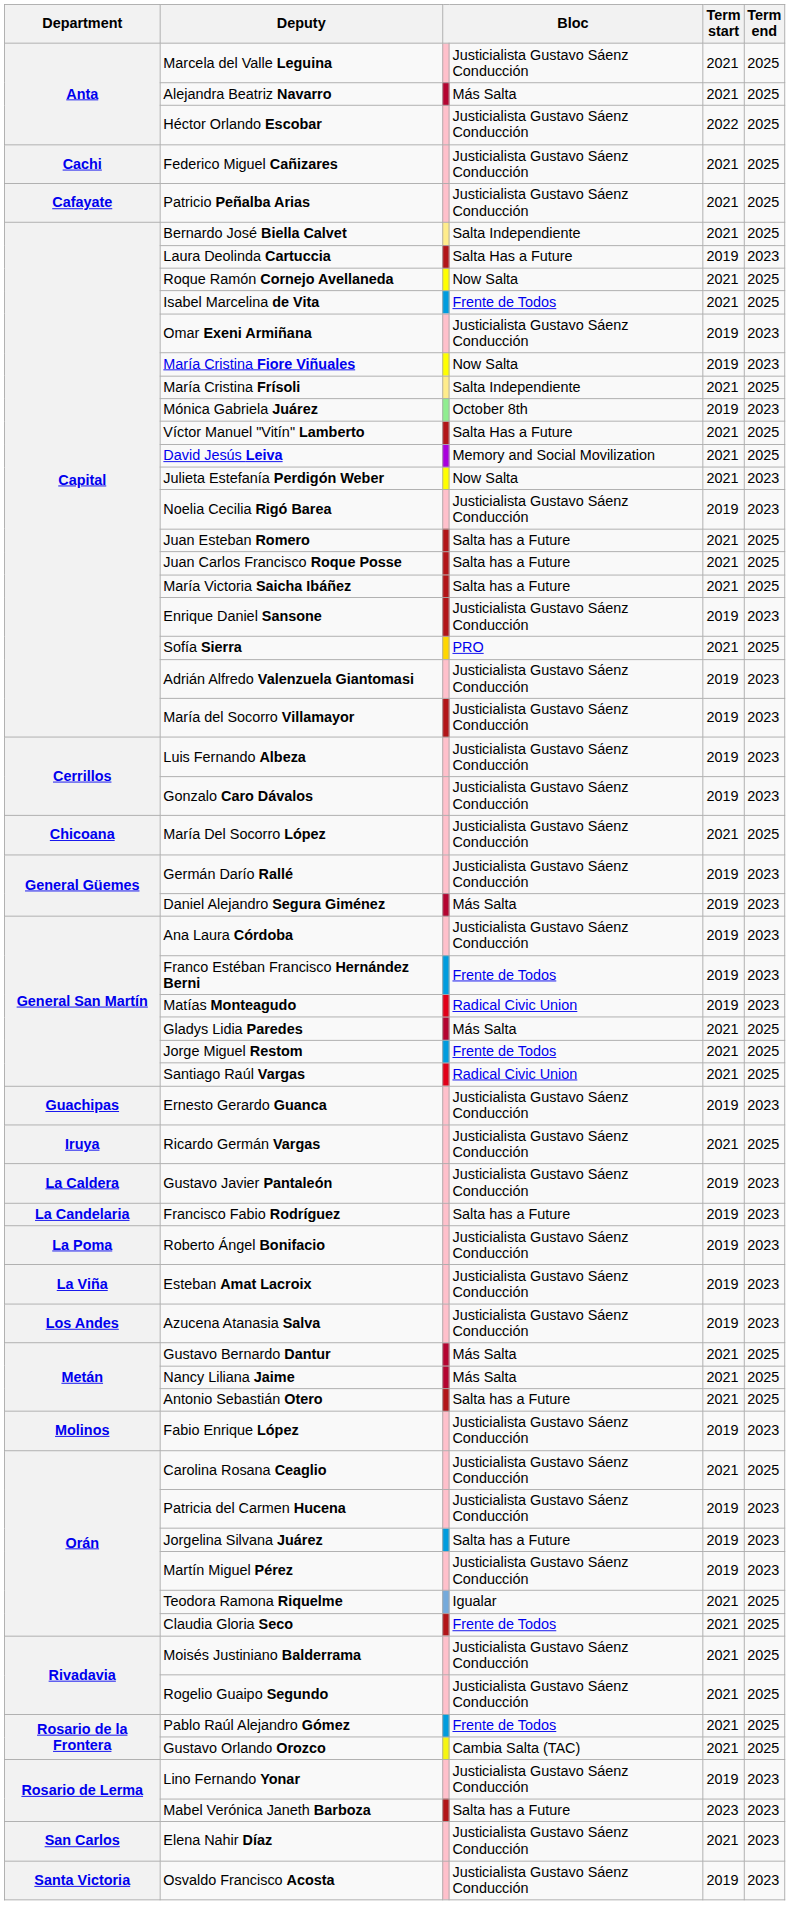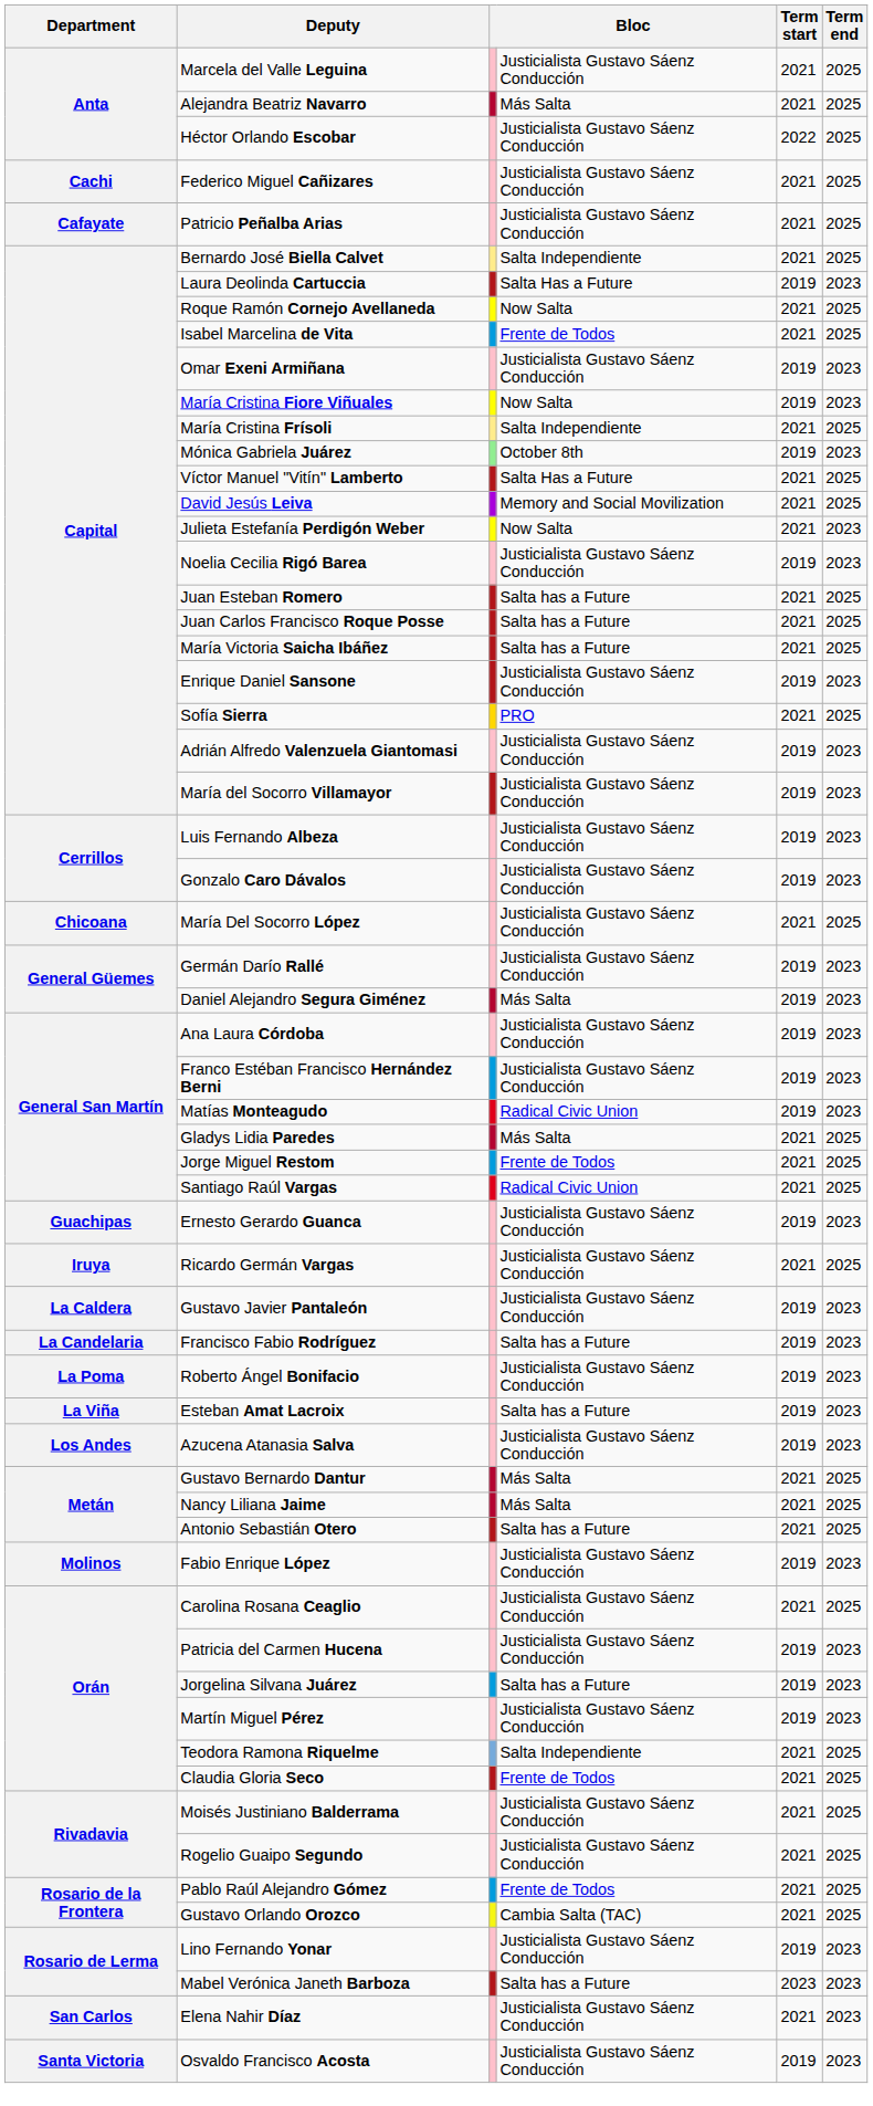Franco Estéban Francisco Hernández Berni | column 4: Frente de Todos -> Justicialista Gustavo Sáenz Conducción
Esteban Amat Lacroix | column 4: Justicialista Gustavo Sáenz Conducción -> Salta has a Future
Teodora Ramona Riquelme | column 4: Igualar -> Salta Independiente
